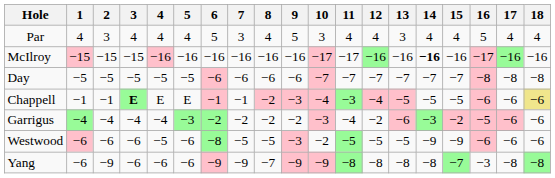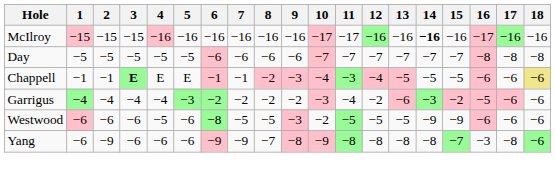- row: Par | 4 | 3 | 4 | 4 | 4 | 5 | 3 | 4 | 5 | 3 | 4 | 4 | 3 | 4 | 4 | 5 | 4 | 4
Yang | 9: −9 -> −8
Yang | 18: −8 -> −6
